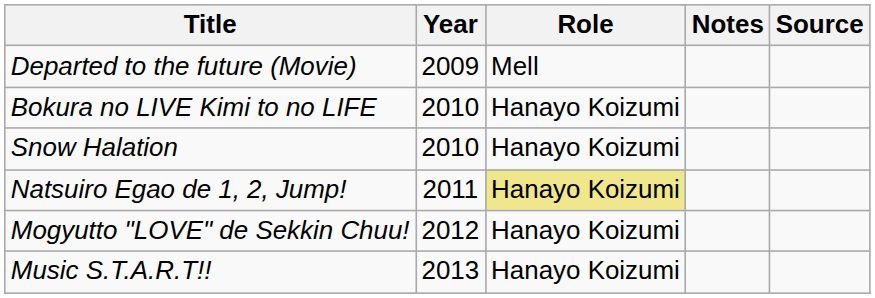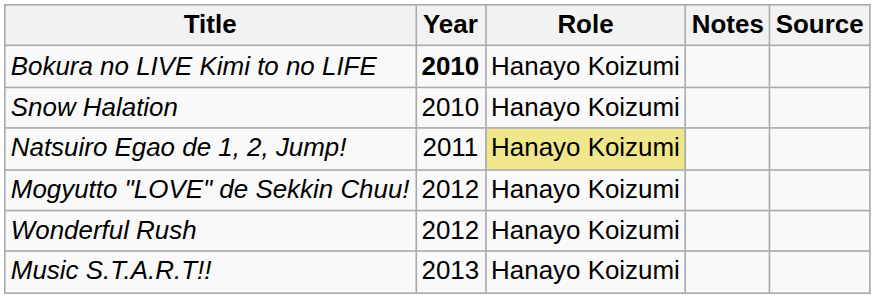- row: Departed to the future (Movie) | 2009 | Mell
Bokura no LIVE Kimi to no LIFE | Year: normal -> bold
+ row: Wonderful Rush | 2012 | Hanayo Koizumi
